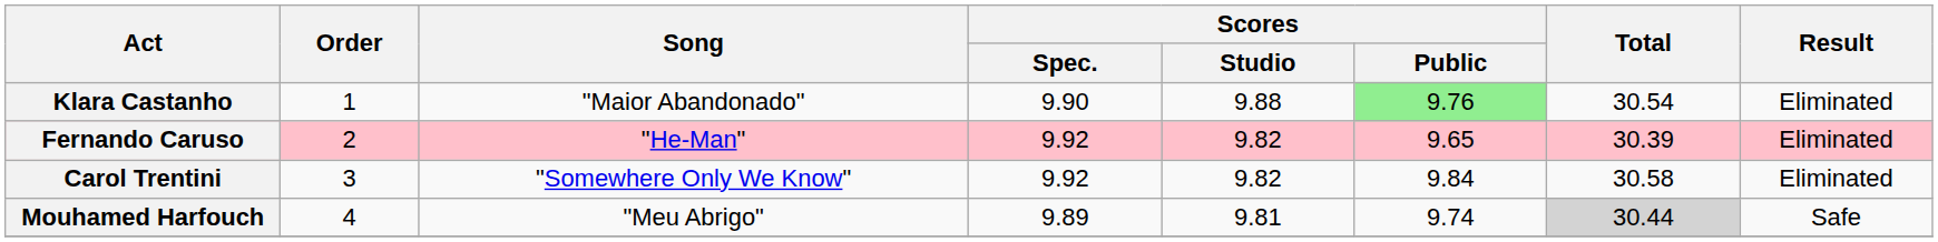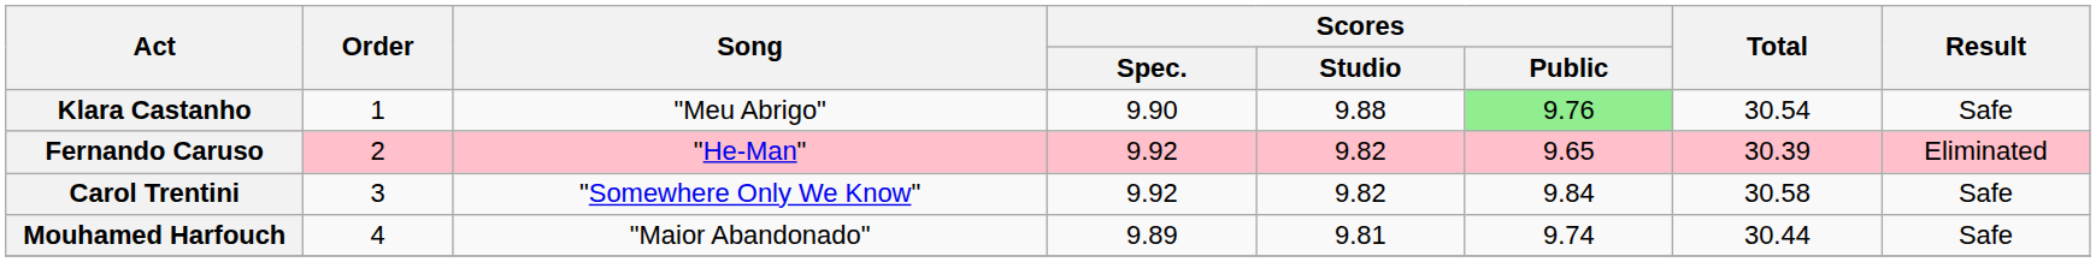Klara Castanho | Song: "Maior Abandonado" -> "Meu Abrigo"
Klara Castanho | Result: Eliminated -> Safe
Carol Trentini | Result: Eliminated -> Safe
Mouhamed Harfouch | Song: "Meu Abrigo" -> "Maior Abandonado"
Mouhamed Harfouch | Total: lightgrey background -> no background
